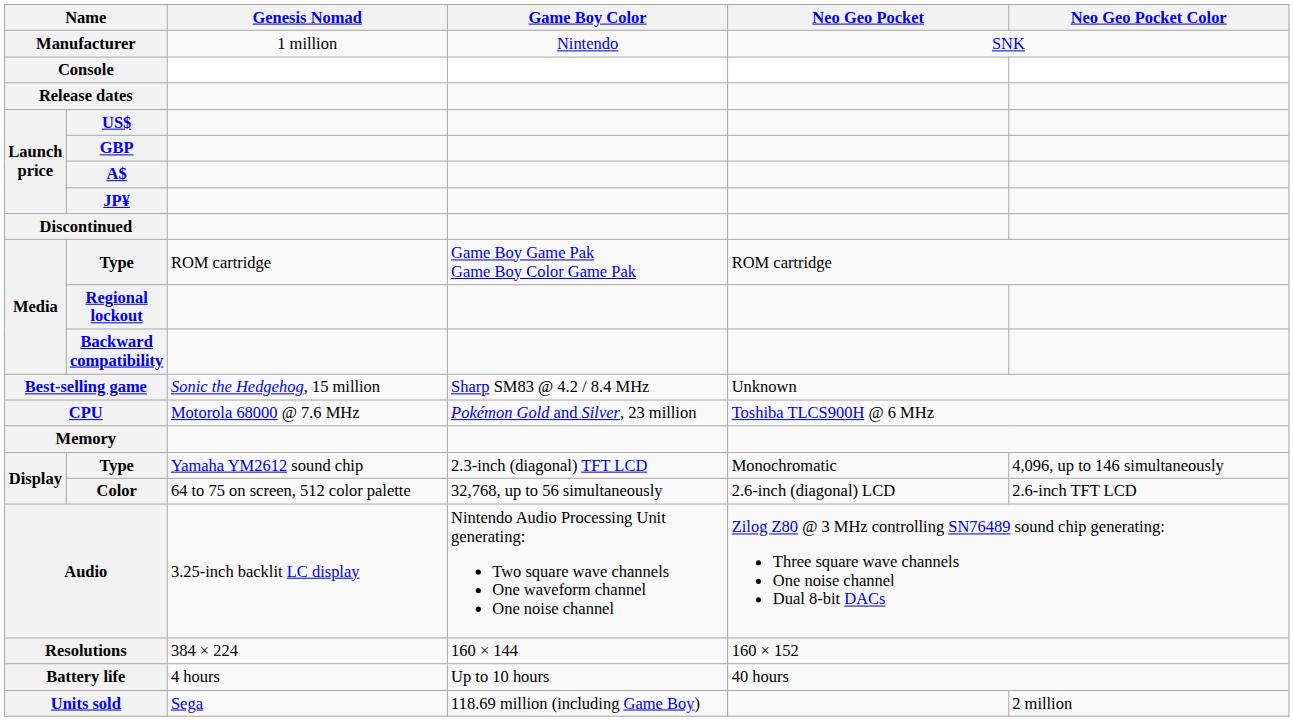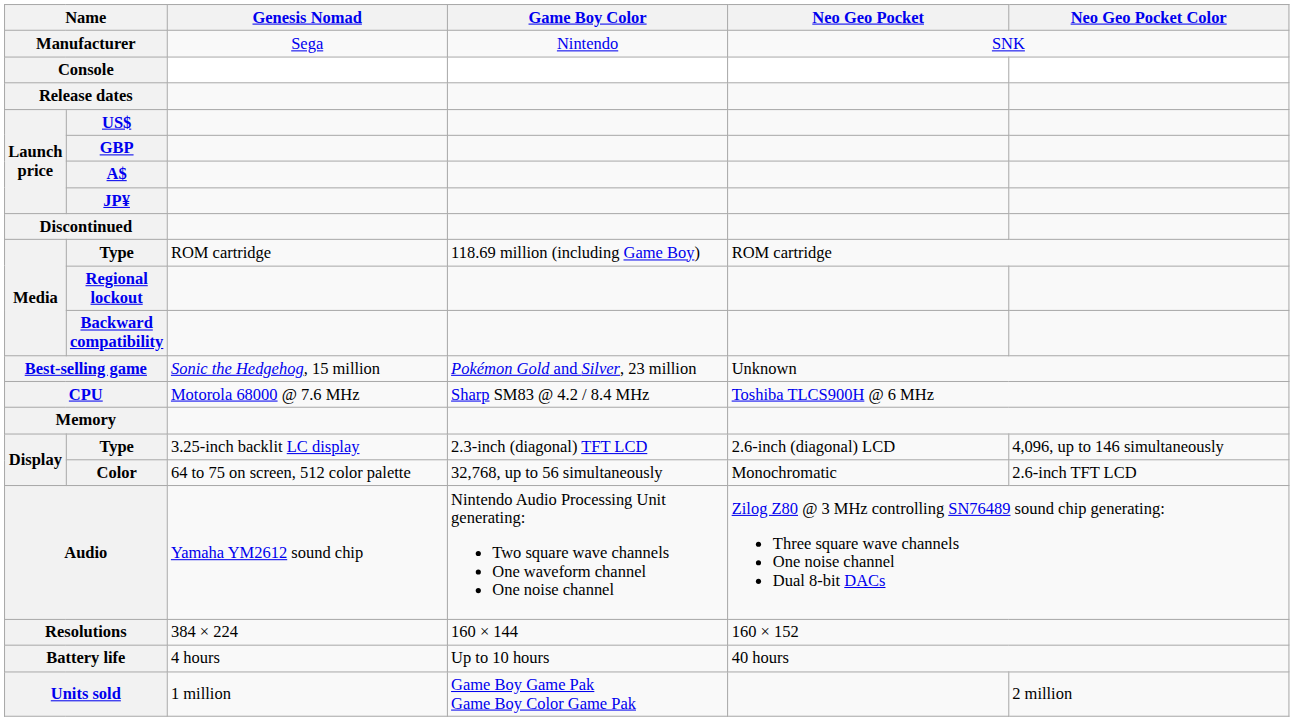Manufacturer | Genesis Nomad: 1 million -> Sega
Media / Type | Game Boy Color: Game Boy Game Pak Game Boy Color Game Pak -> 118.69 million (including Game Boy)
Best-selling game | Game Boy Color: Sharp SM83 @ 4.2 / 8.4 MHz -> Pokémon Gold and Silver, 23 million
CPU | Game Boy Color: Pokémon Gold and Silver, 23 million -> Sharp SM83 @ 4.2 / 8.4 MHz
Display / Type | Genesis Nomad: Yamaha YM2612 sound chip -> 3.25-inch backlit LC display
Display / Type | Neo Geo Pocket: Monochromatic -> 2.6-inch (diagonal) LCD
Color | Neo Geo Pocket: 2.6-inch (diagonal) LCD -> Monochromatic
Audio | Genesis Nomad: 3.25-inch backlit LC display -> Yamaha YM2612 sound chip
Units sold | Genesis Nomad: Sega -> 1 million
Units sold | Game Boy Color: 118.69 million (including Game Boy) -> Game Boy Game Pak Game Boy Color Game Pak
